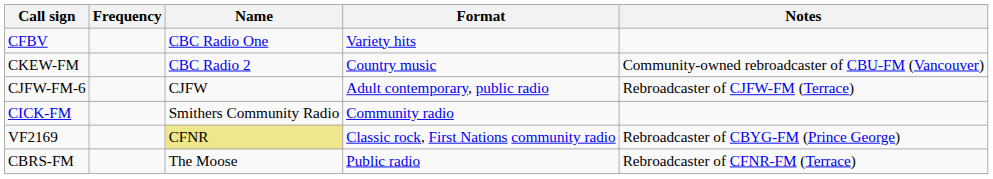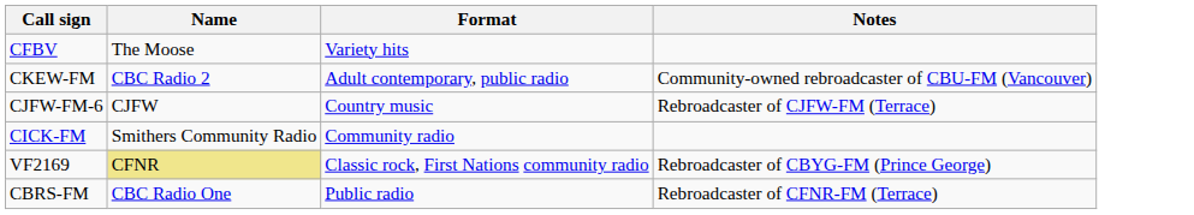- column: Frequency
CFBV | Name: CBC Radio One -> The Moose
CKEW-FM | Format: Country music -> Adult contemporary, public radio
CJFW-FM-6 | Format: Adult contemporary, public radio -> Country music
CBRS-FM | Name: The Moose -> CBC Radio One
